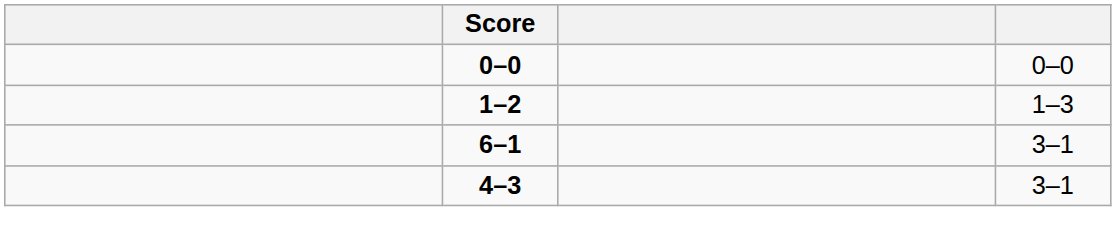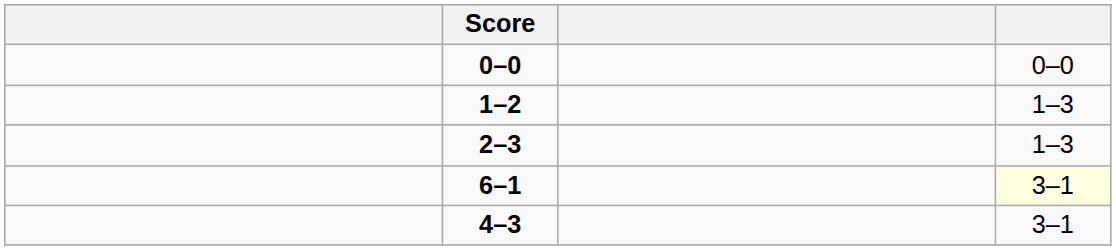+ row: 2–3 | 1–3
6–1 | column 4: no background -> lightyellow background
